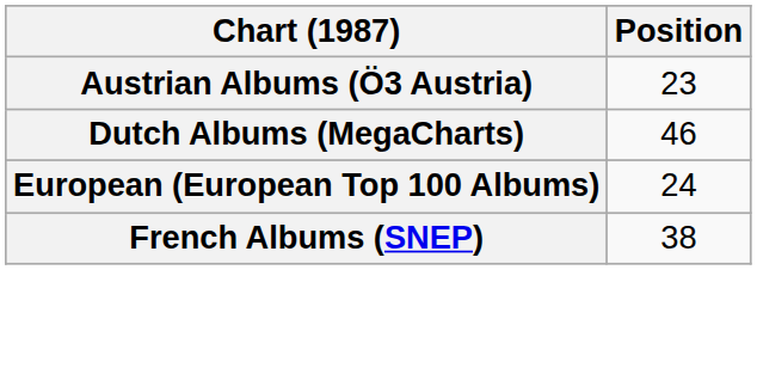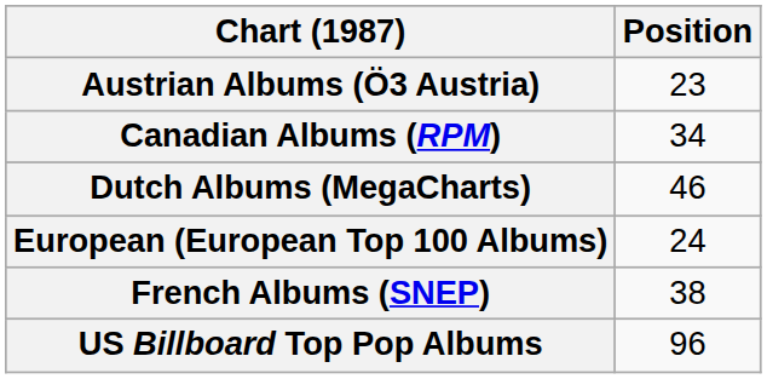+ row: Canadian Albums (RPM) | 34
+ row: US Billboard Top Pop Albums | 96
